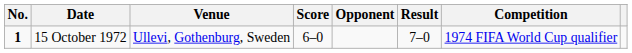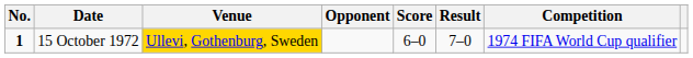columns swapped: Opponent <-> Score
15 October 1972 | Venue: no background -> gold background
